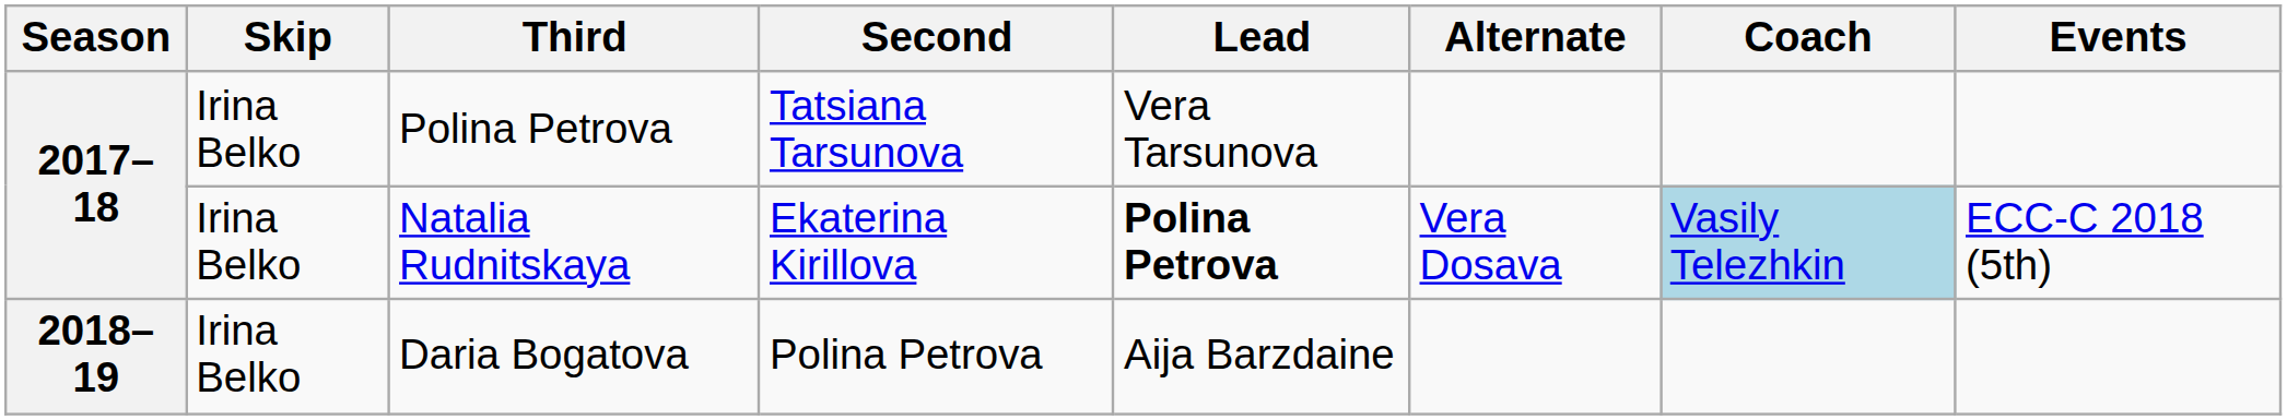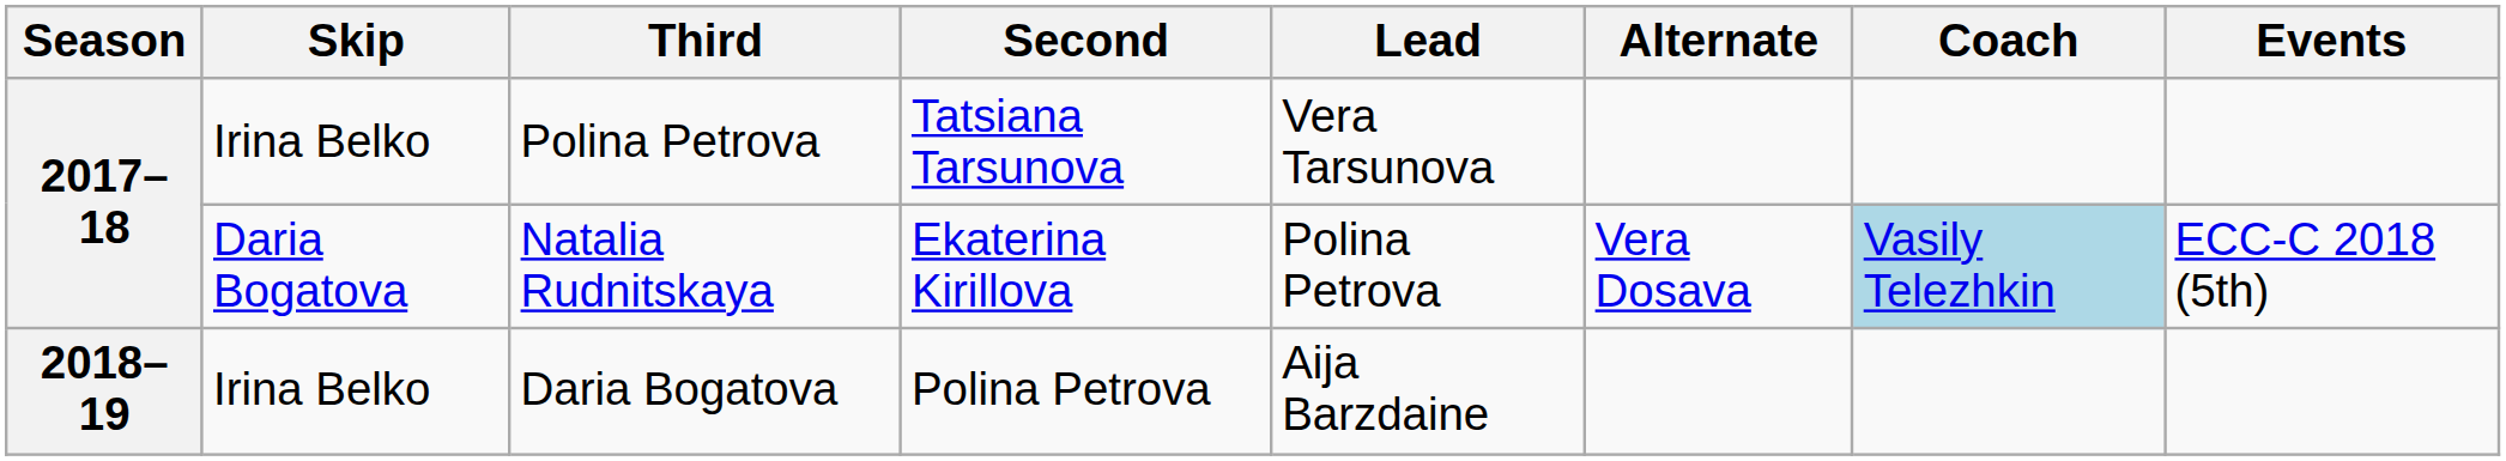Natalia Rudnitskaya | Skip: Irina Belko -> Daria Bogatova
Natalia Rudnitskaya | Lead: bold -> normal
